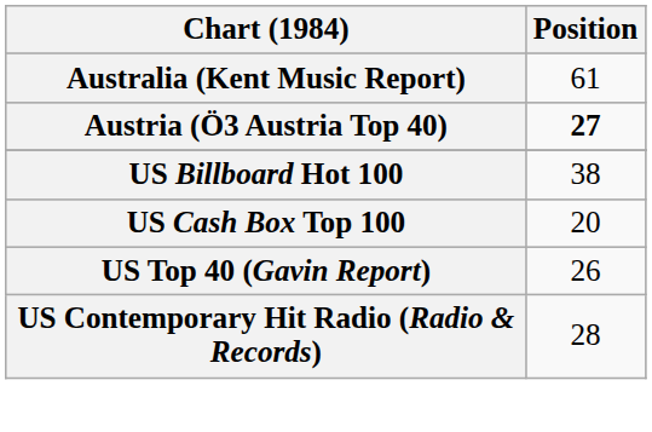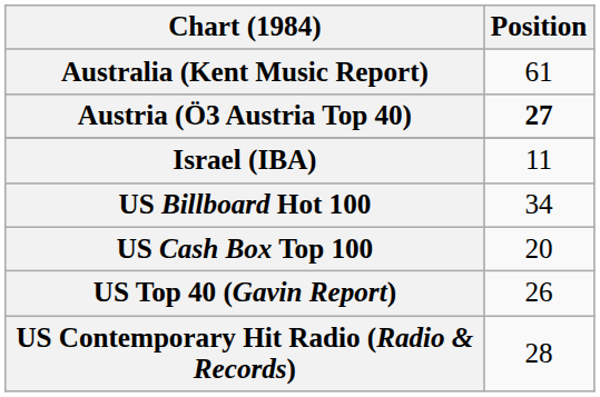+ row: Israel (IBA) | 11
US Billboard Hot 100 | Position: 38 -> 34
